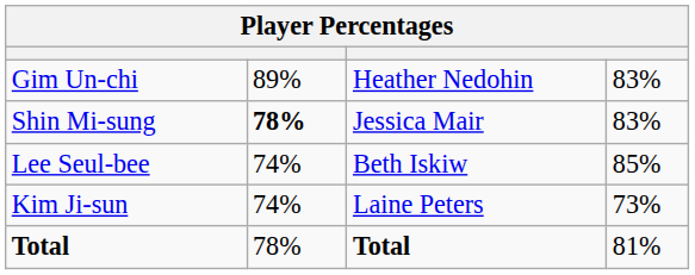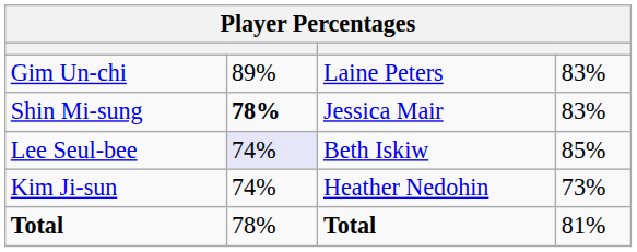Gim Un-chi | column 3: Heather Nedohin -> Laine Peters
Lee Seul-bee | column 2: no background -> lavender background
Kim Ji-sun | column 3: Laine Peters -> Heather Nedohin
